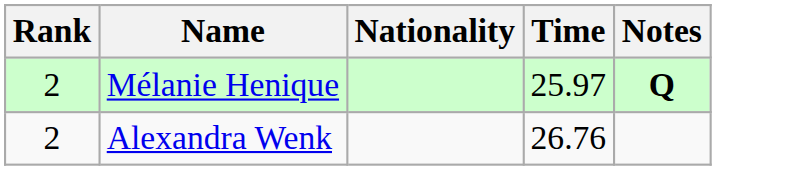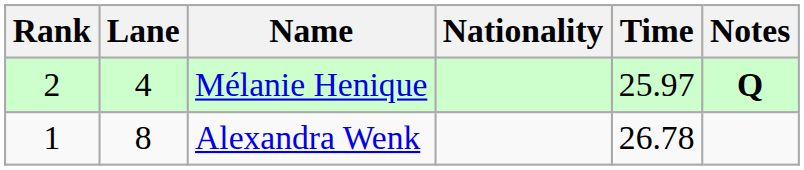+ column: Lane | 4 | 8
Alexandra Wenk | Rank: 2 -> 1
Alexandra Wenk | Time: 26.76 -> 26.78
